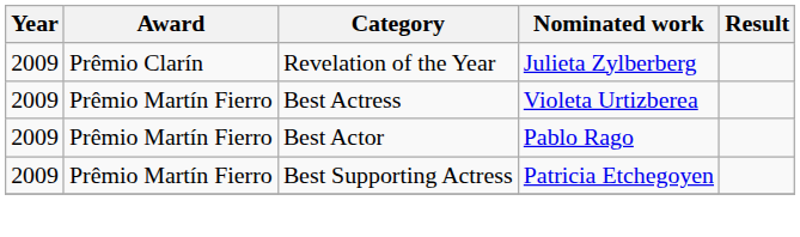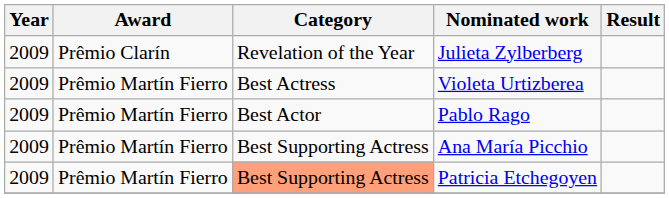+ row: 2009 | Prêmio Martín Fierro | Best Supporting Actress | Ana María Picchio
Patricia Etchegoyen | Category: no background -> lightsalmon background
